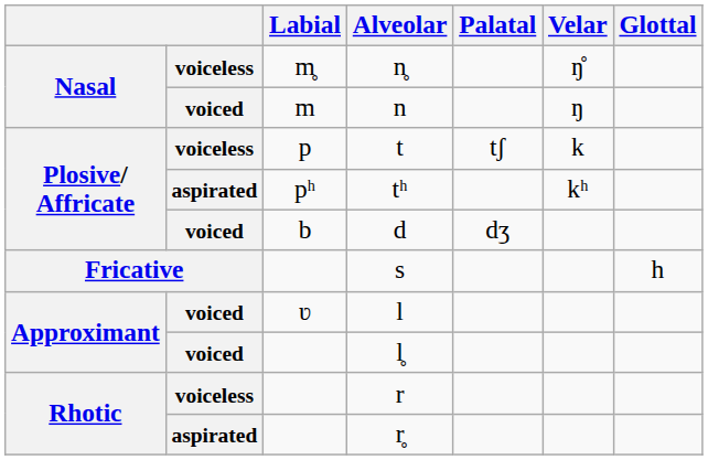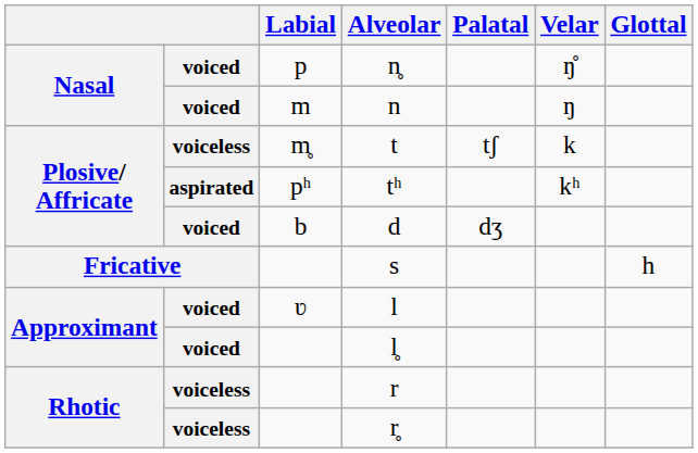n̥ | column 2: voiceless -> voiced
n̥ | Labial: m̥ -> p
t | Labial: p -> m̥
r̥ | column 2: aspirated -> voiceless
